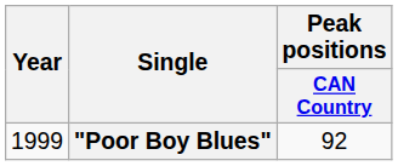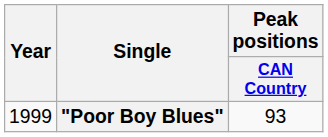"Poor Boy Blues" | Peak positions / CAN Country: 92 -> 93
